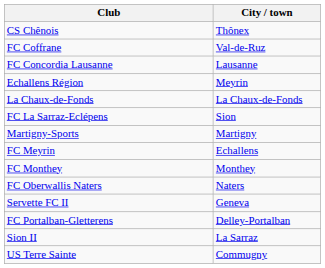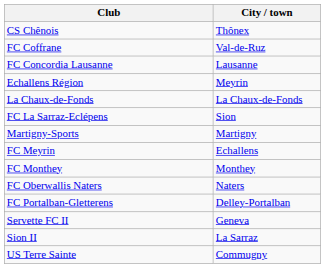rows swapped: FC Portalban-Gletterens <-> Servette FC II
